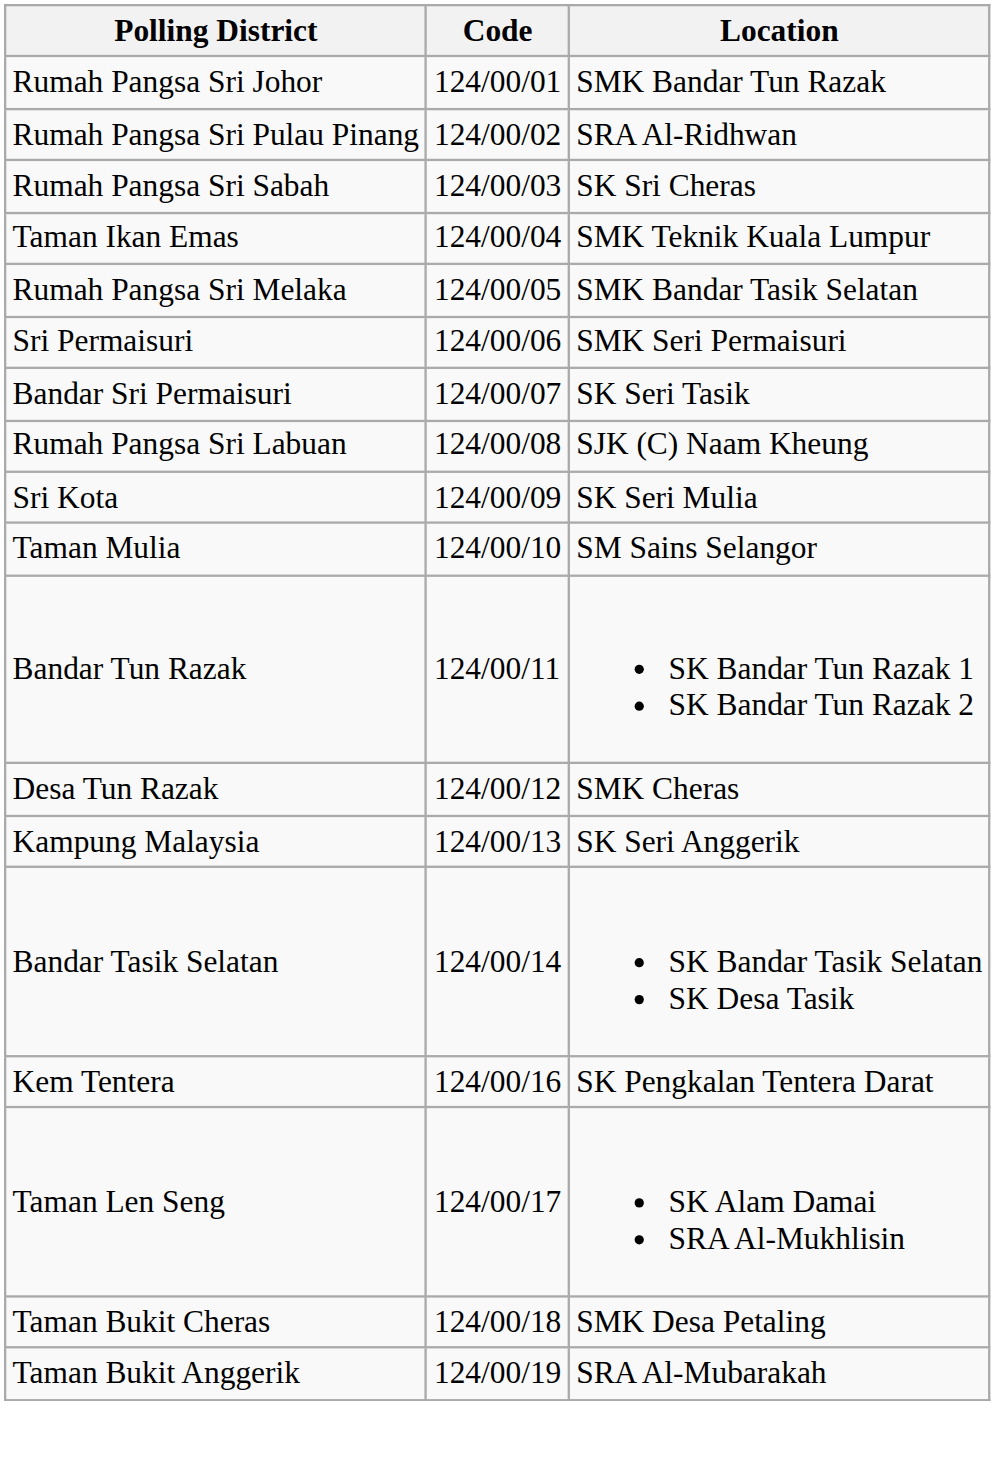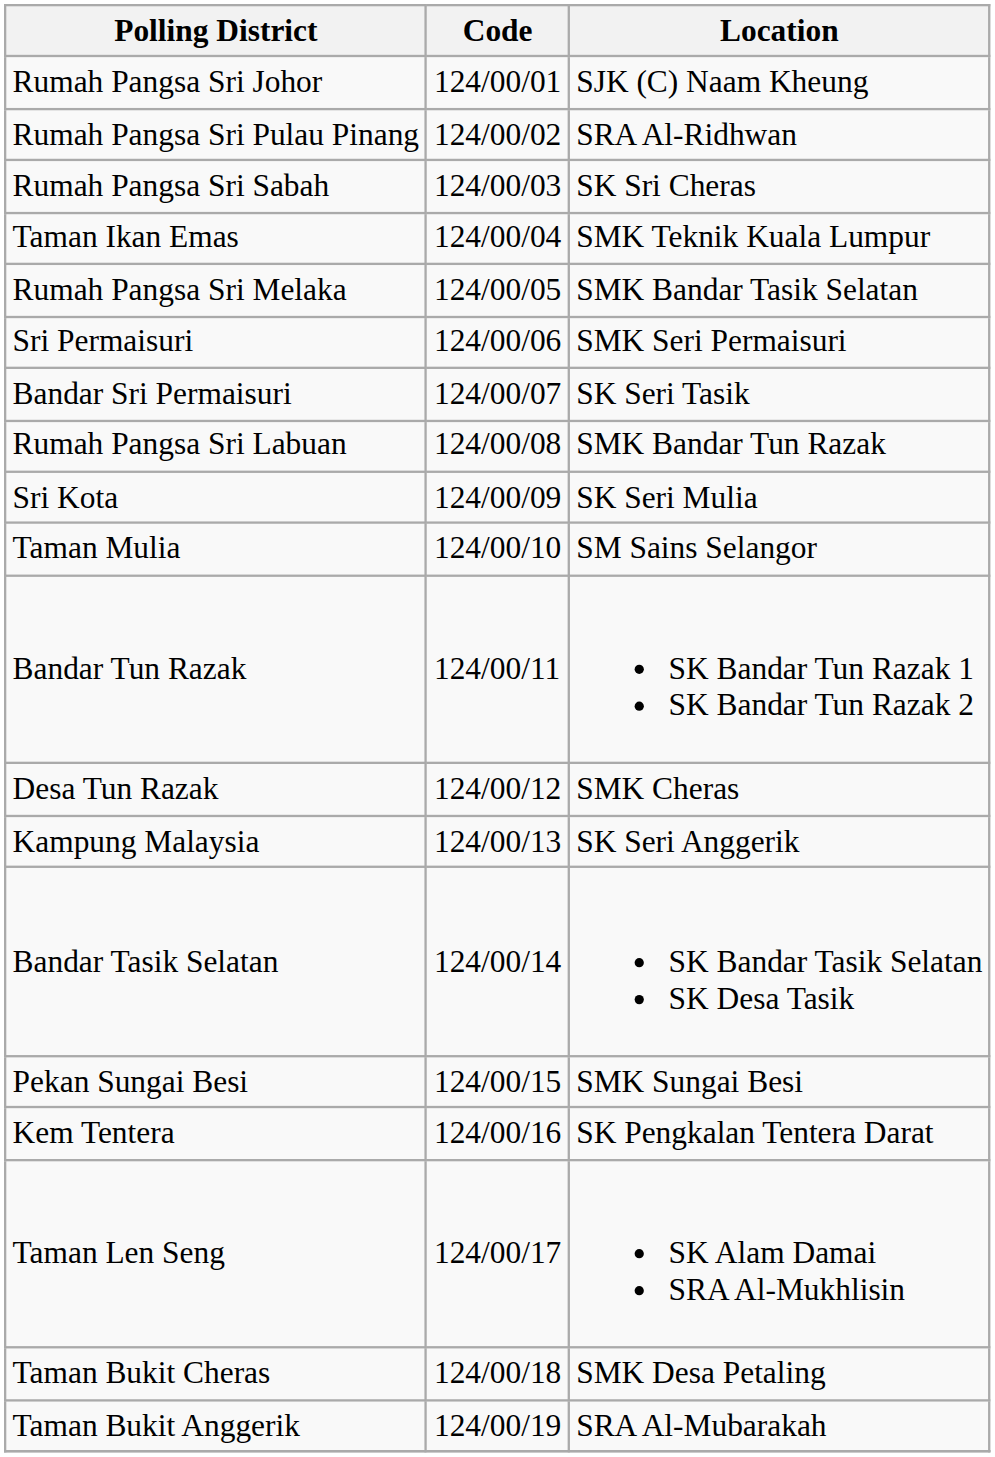Rumah Pangsa Sri Johor | Location: SMK Bandar Tun Razak -> SJK (C) Naam Kheung
Rumah Pangsa Sri Labuan | Location: SJK (C) Naam Kheung -> SMK Bandar Tun Razak
+ row: Pekan Sungai Besi | 124/00/15 | SMK Sungai Besi
